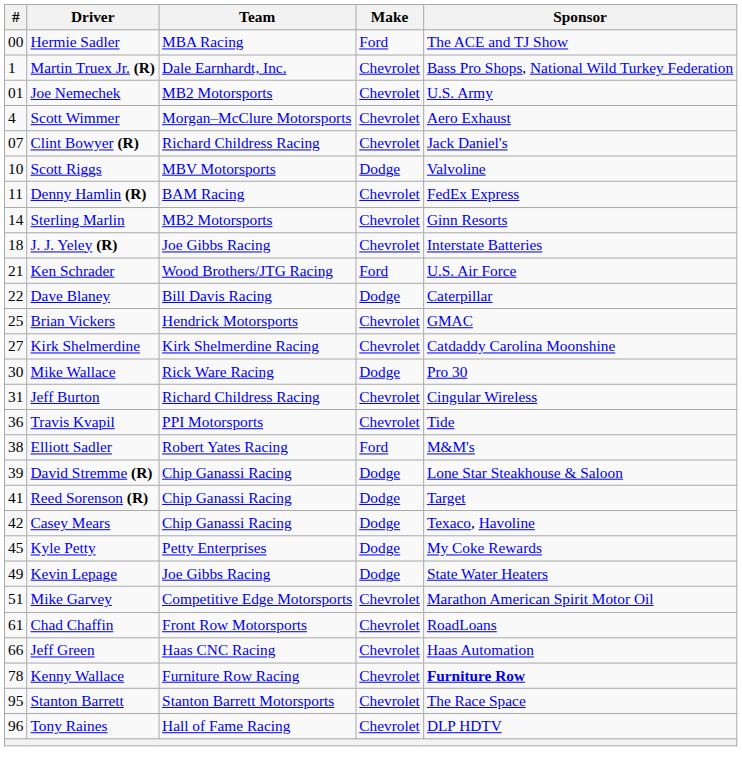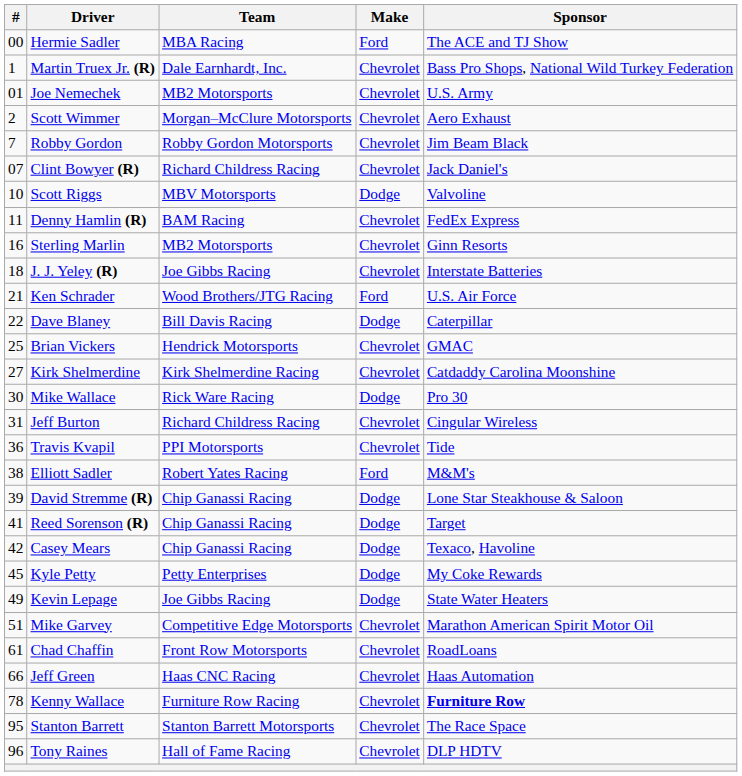Scott Wimmer | #: 4 -> 2
+ row: 7 | Robby Gordon | Robby Gordon Motorsports | Chevrolet | Jim Beam Black
Sterling Marlin | #: 14 -> 16
